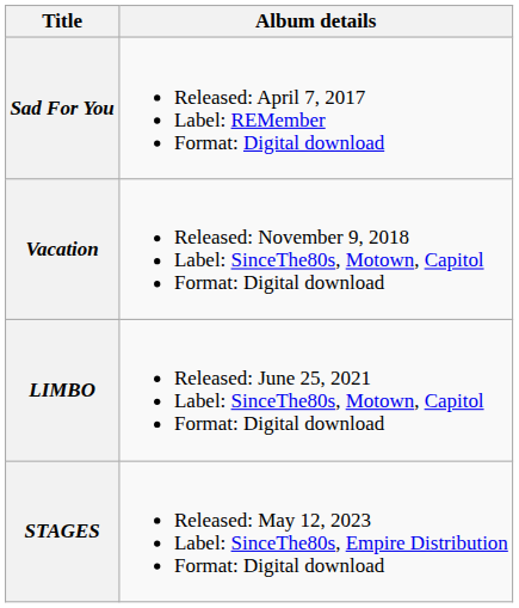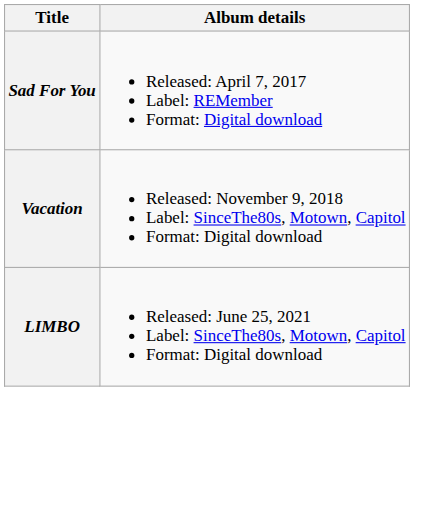- row: STAGES | Released: May 12, 2023 Label: SinceThe80s, Empire Distribution Format: Digital download
